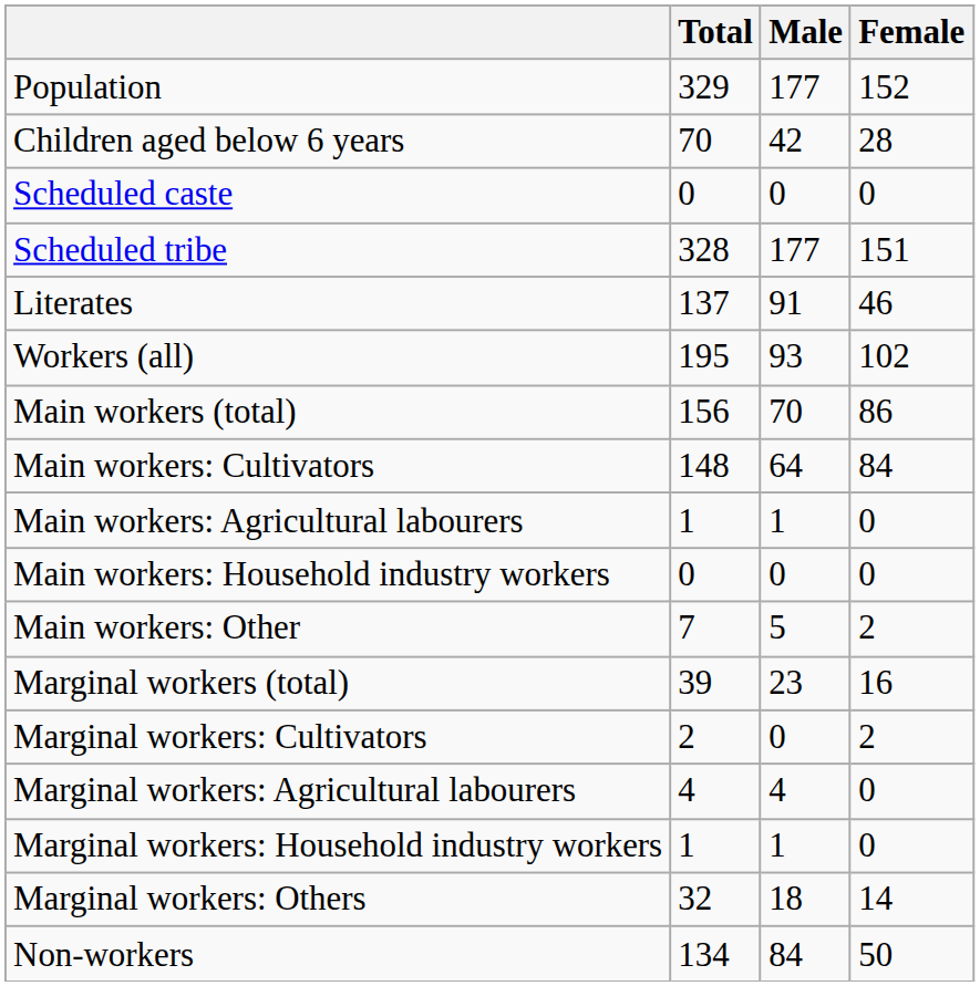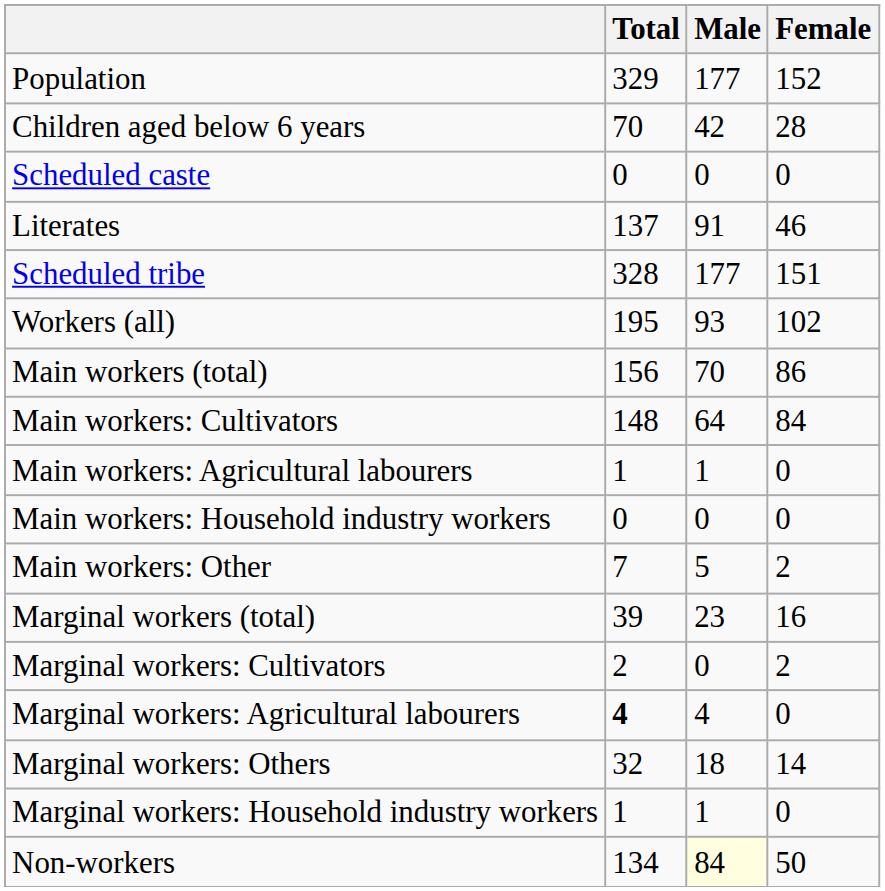rows swapped: Scheduled tribe <-> Literates
Marginal workers: Agricultural labourers | Total: normal -> bold
rows swapped: Marginal workers: Household industry workers <-> Marginal workers: Others
Non-workers | Male: no background -> lightyellow background
